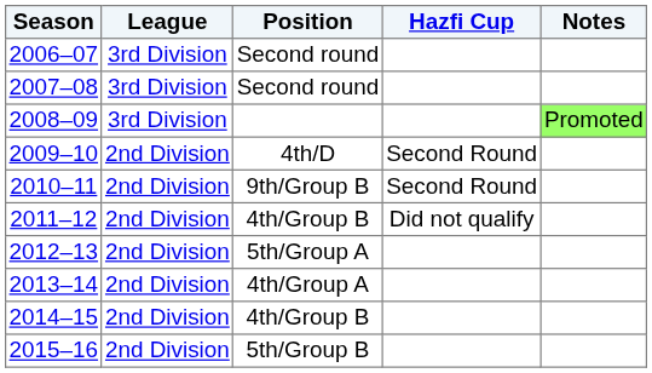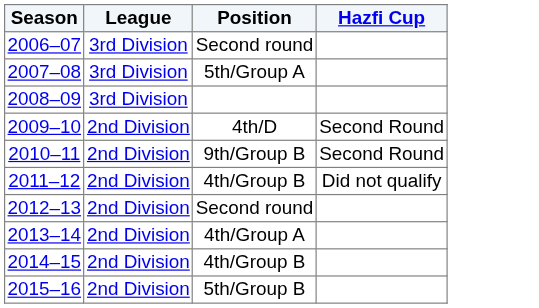- column: Notes | Promoted
2007–08 | Position: Second round -> 5th/Group A
2012–13 | Position: 5th/Group A -> Second round
